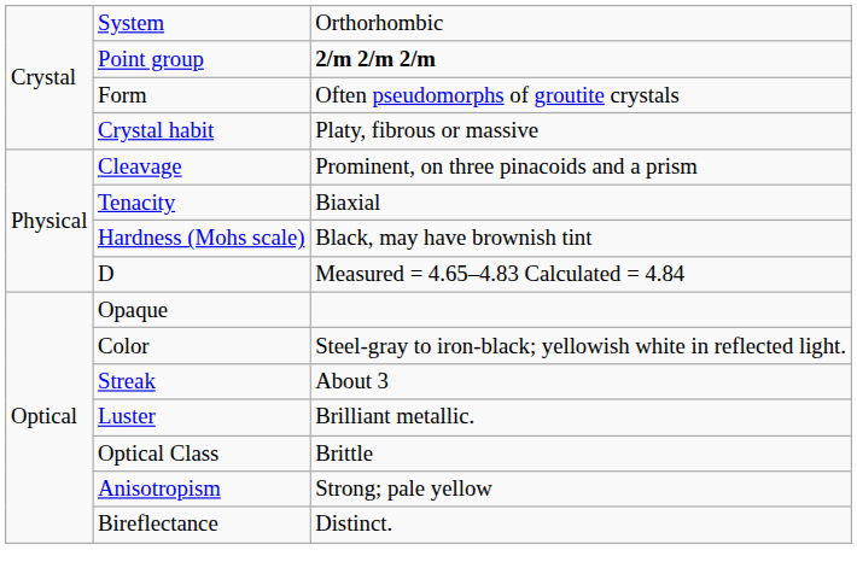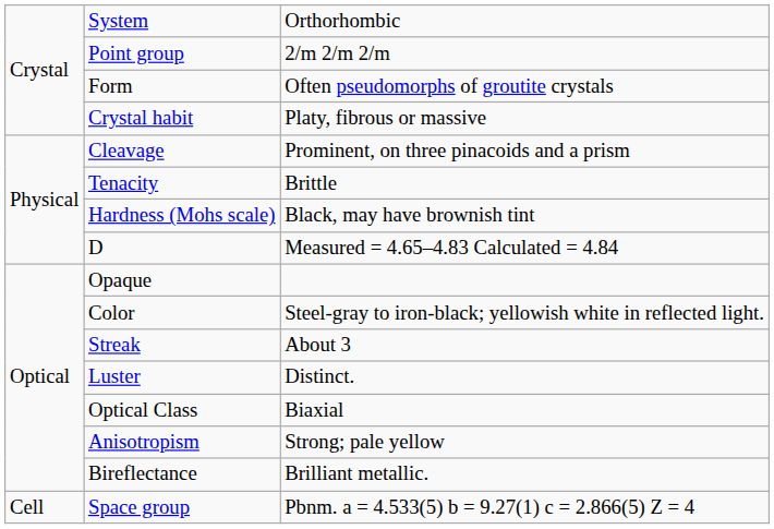Point group | column 3: bold -> normal
Tenacity | column 3: Biaxial -> Brittle
Luster | column 3: Brilliant metallic. -> Distinct.
Optical Class | column 3: Brittle -> Biaxial
Bireflectance | column 3: Distinct. -> Brilliant metallic.
+ row: Cell | Space group | Pbnm. a = 4.533(5) b = 9.27(1) c = 2.866(5) Z = 4
